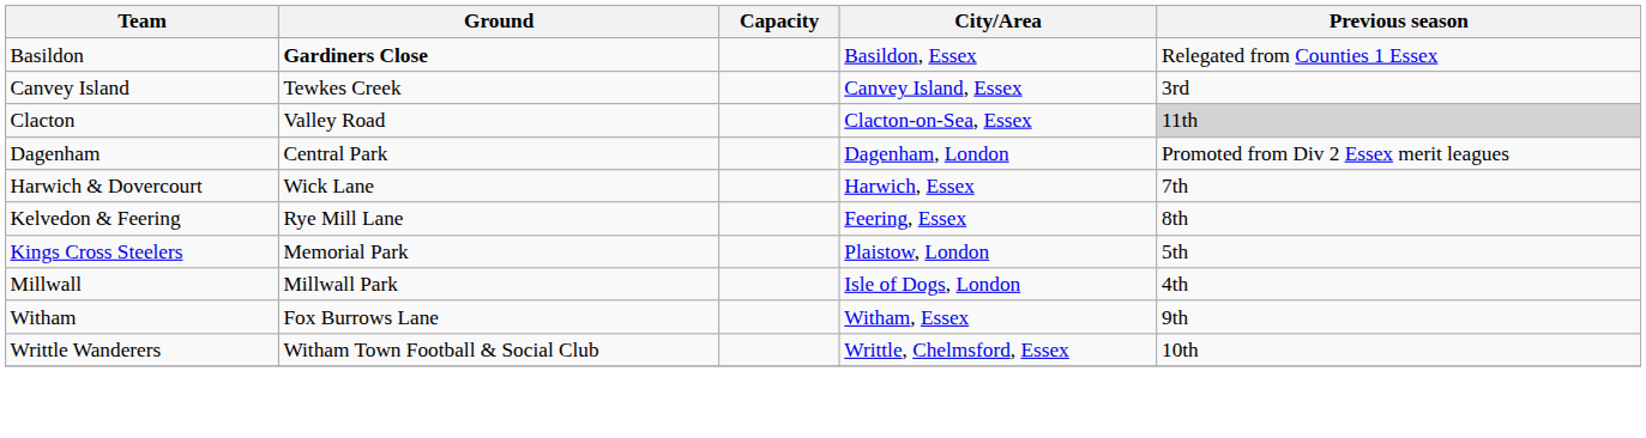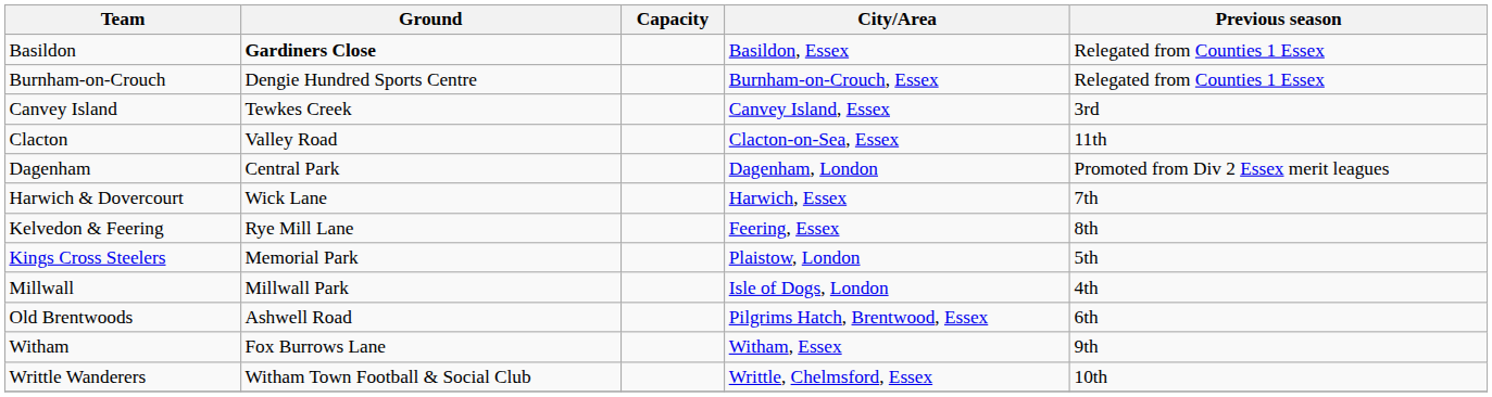+ row: Burnham-on-Crouch | Dengie Hundred Sports Centre | Burnham-on-Crouch, Essex | Relegated from Counties 1 Essex
Clacton | Previous season: lightgrey background -> no background
+ row: Old Brentwoods | Ashwell Road | Pilgrims Hatch, Brentwood, Essex | 6th
